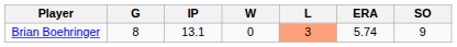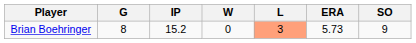Brian Boehringer | IP: 13.1 -> 15.2
Brian Boehringer | ERA: 5.74 -> 5.73
